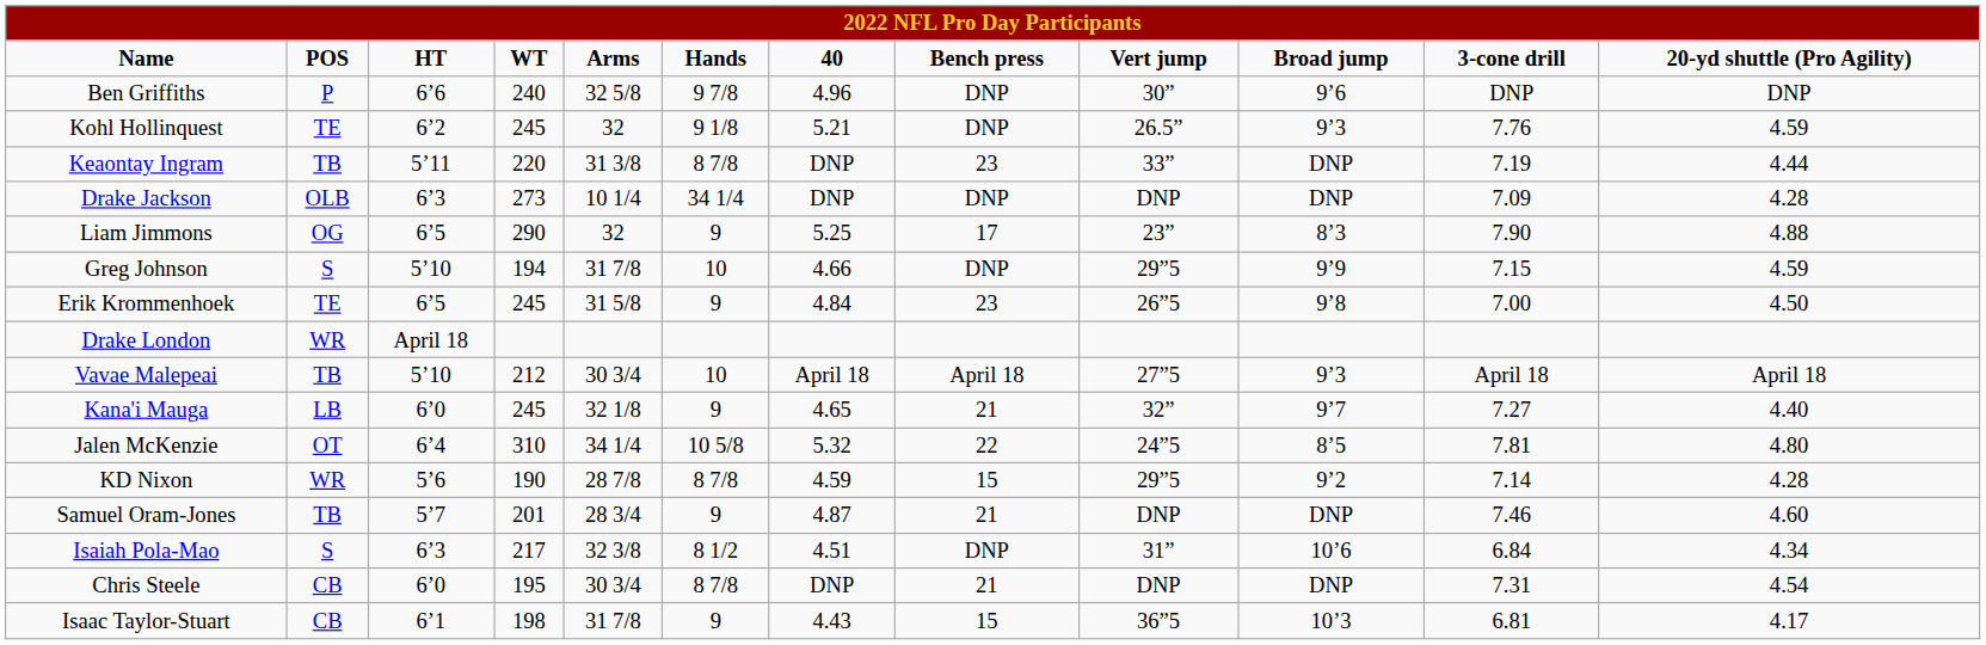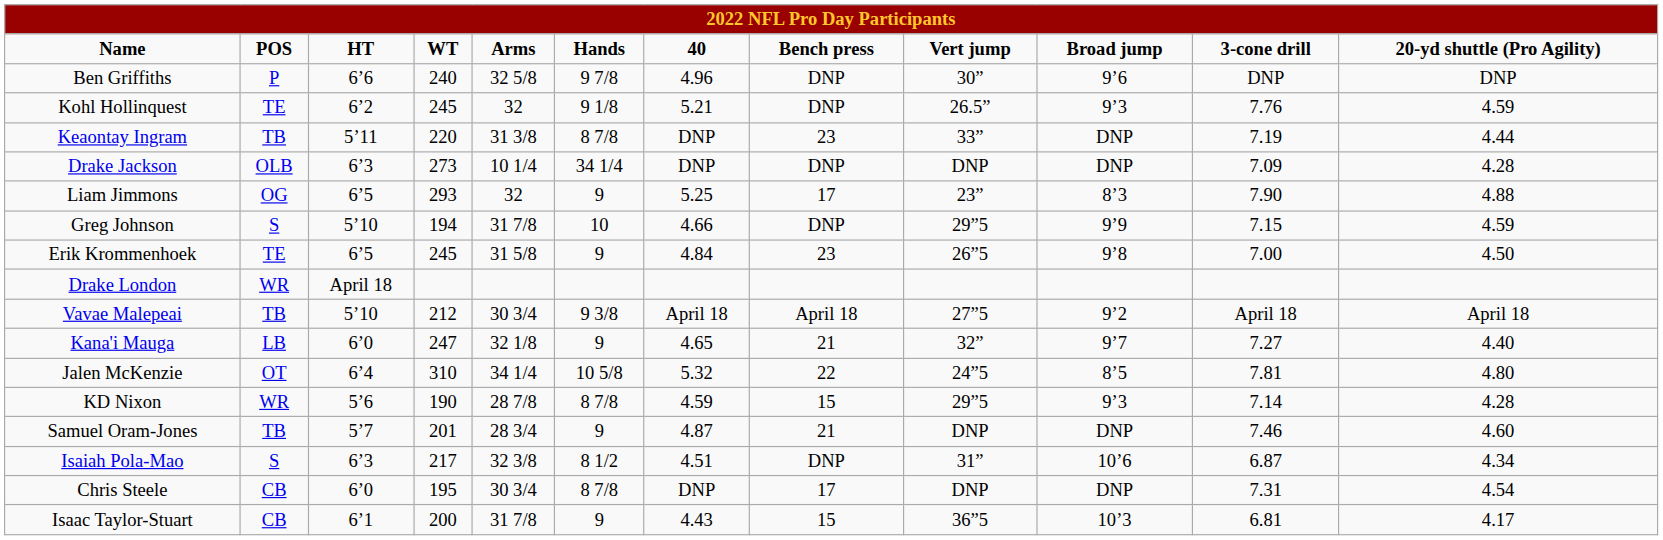Liam Jimmons | column 4: 290 -> 293
Vavae Malepeai | column 6: 10 -> 9 3/8
Vavae Malepeai | column 10: 9’3 -> 9’2
Kana'i Mauga | column 4: 245 -> 247
KD Nixon | column 10: 9’2 -> 9’3
Isaiah Pola-Mao | column 11: 6.84 -> 6.87
Chris Steele | column 8: 21 -> 17
Isaac Taylor-Stuart | column 4: 198 -> 200
